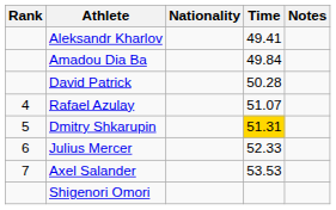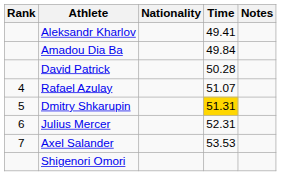Julius Mercer | Time: 52.33 -> 52.31
